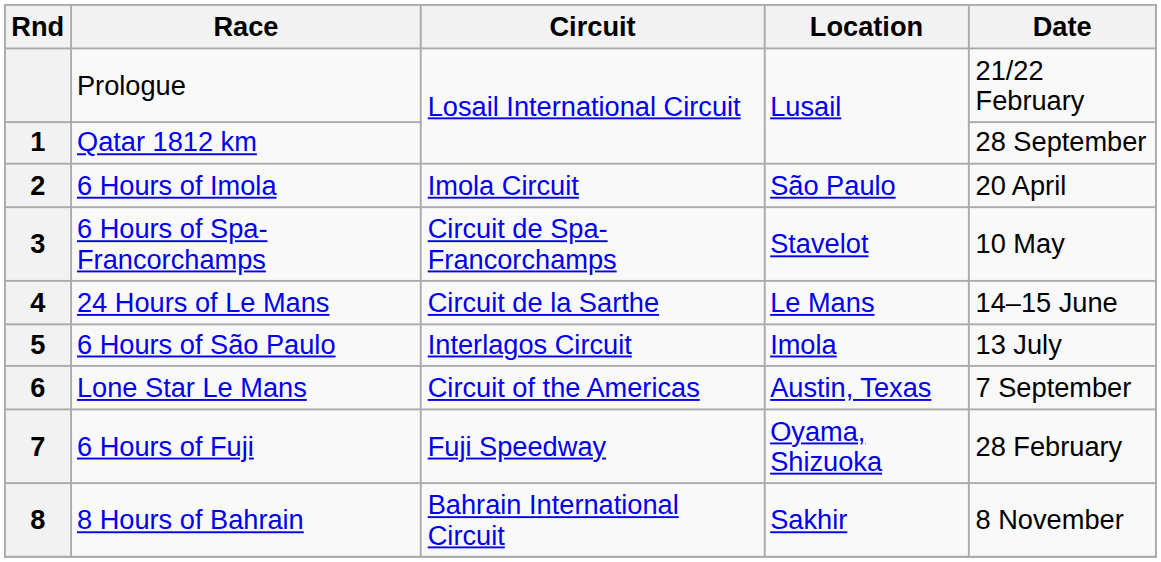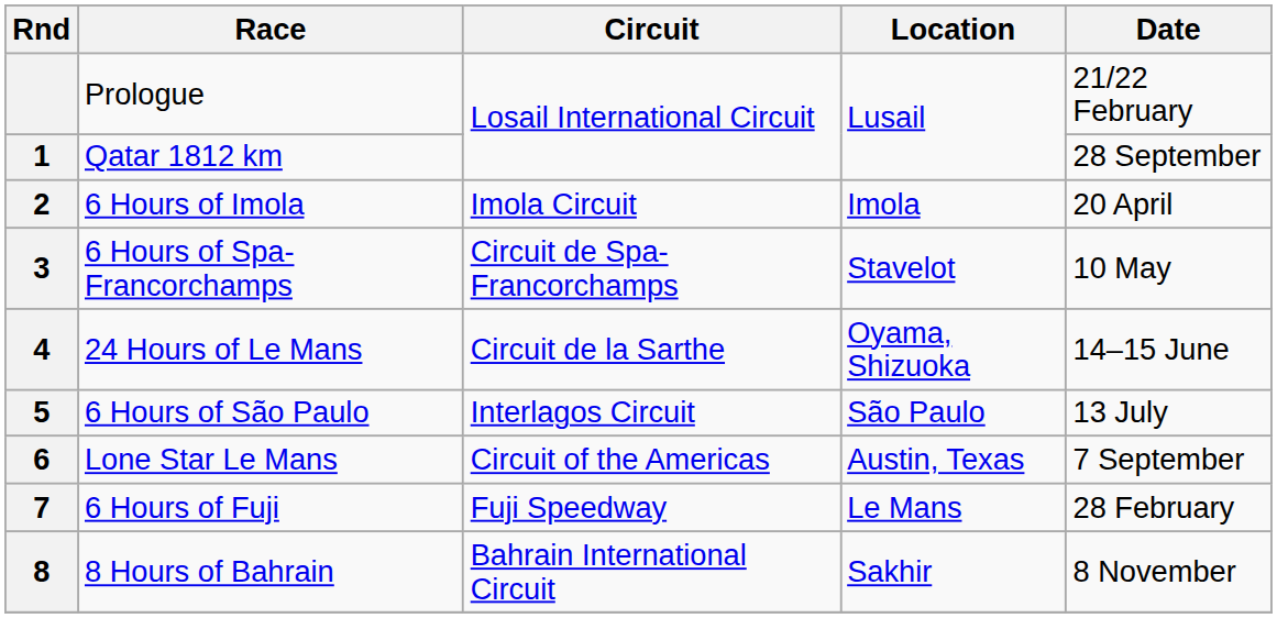6 Hours of Imola | Location: São Paulo -> Imola
24 Hours of Le Mans | Location: Le Mans -> Oyama, Shizuoka
6 Hours of São Paulo | Location: Imola -> São Paulo
6 Hours of Fuji | Location: Oyama, Shizuoka -> Le Mans
